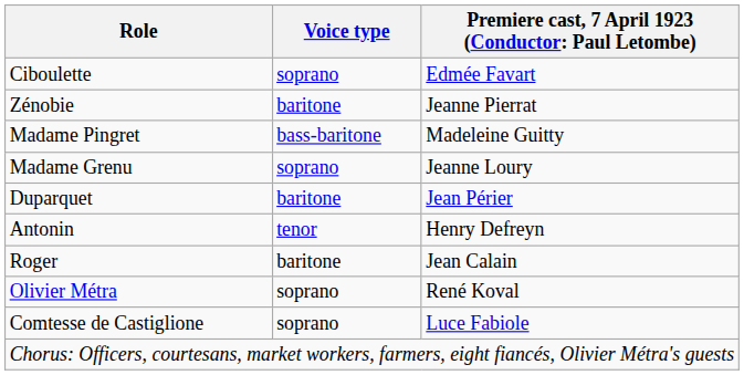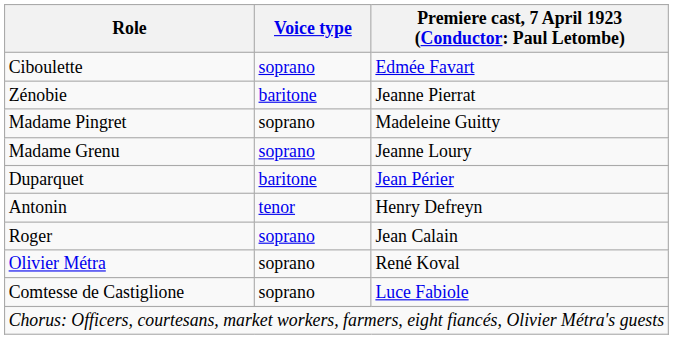Madame Pingret | Voice type: bass-baritone -> soprano
Roger | Voice type: baritone -> soprano
